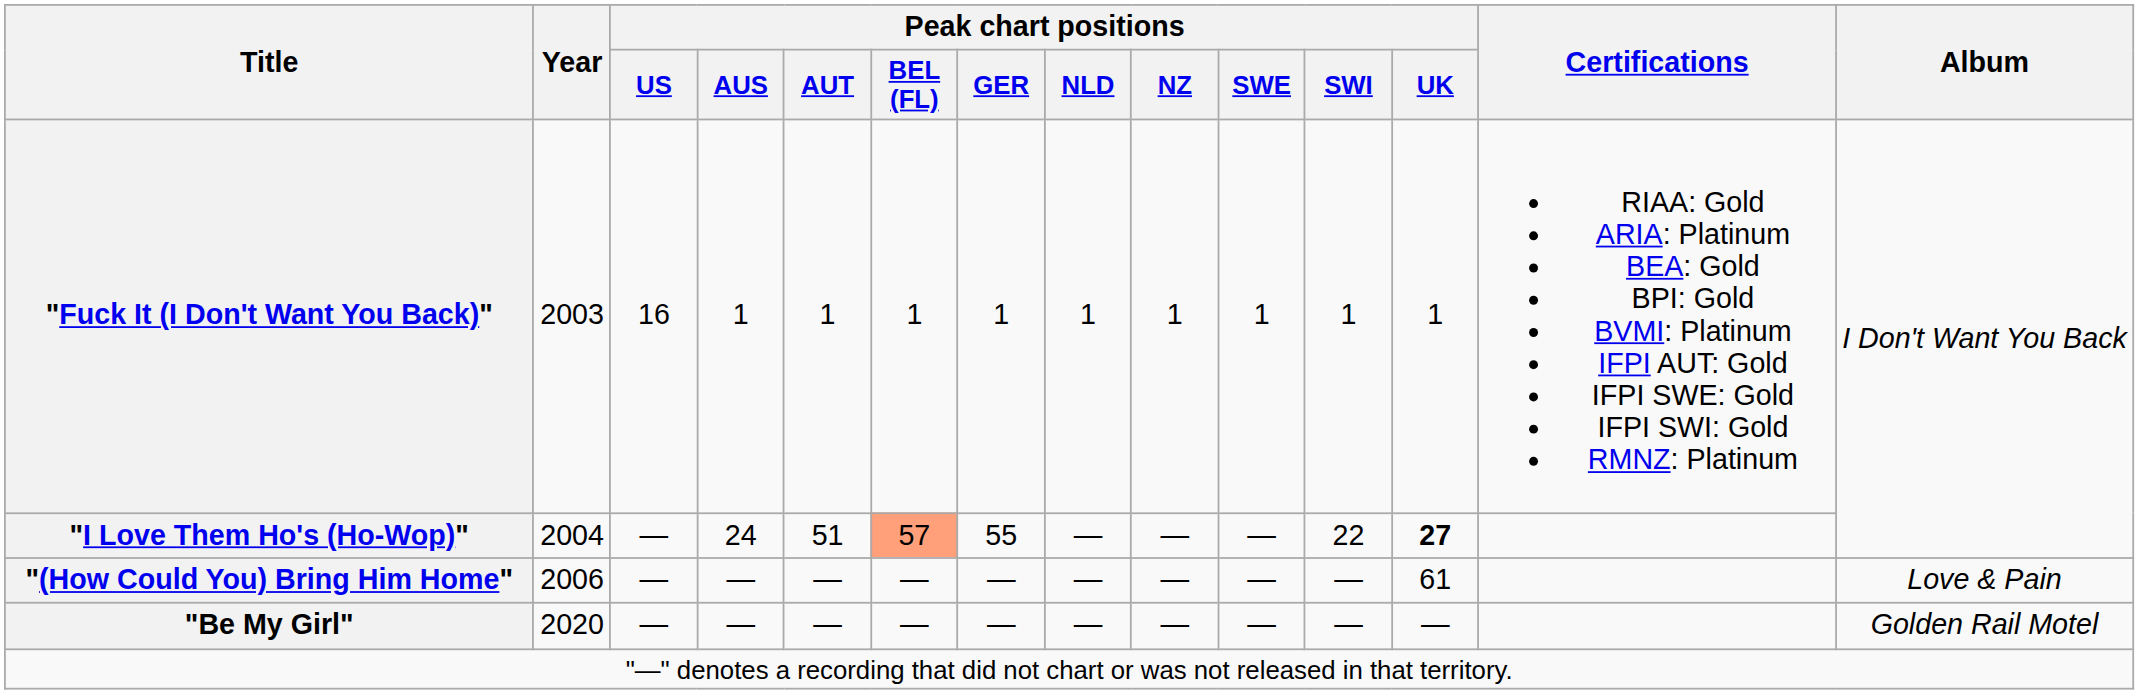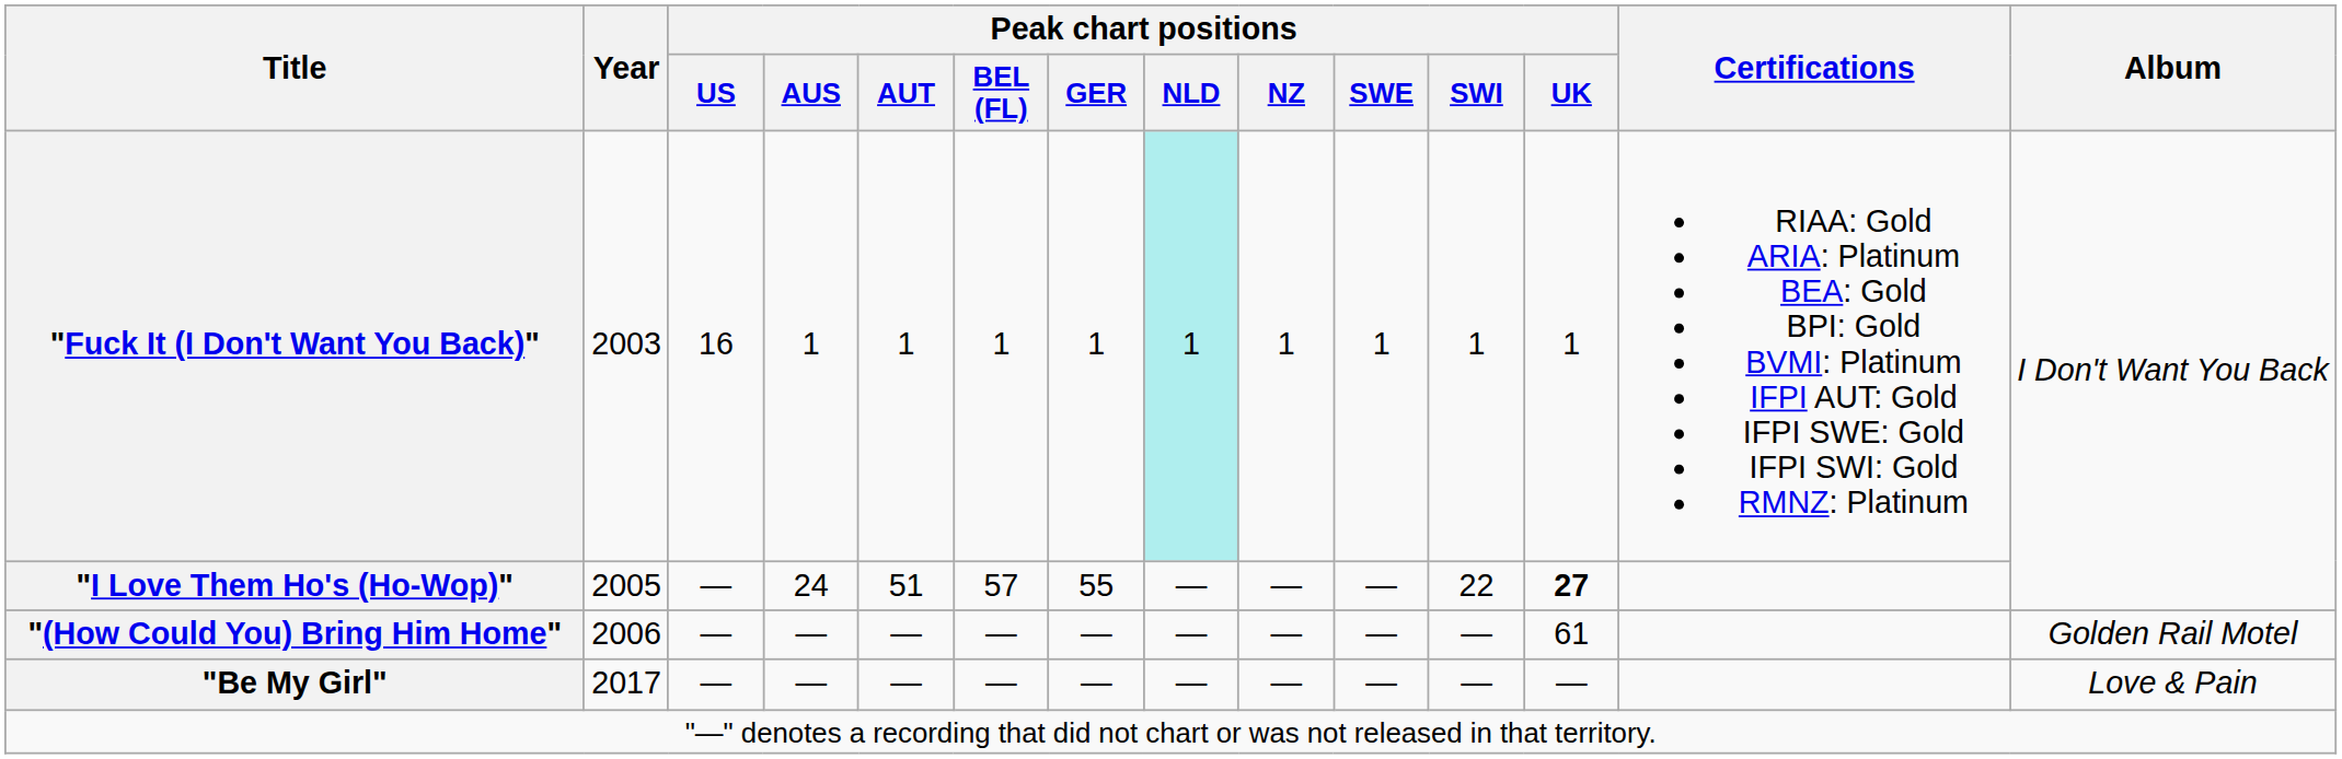"Fuck It (I Don't Want You Back)" | Peak chart positions / NLD: no background -> paleturquoise background
"I Love Them Ho's (Ho-Wop)" | Year: 2004 -> 2005
"I Love Them Ho's (Ho-Wop)" | Peak chart positions / BEL (FL): lightsalmon background -> no background
"(How Could You) Bring Him Home" | Album: Love & Pain -> Golden Rail Motel
"Be My Girl" | Year: 2020 -> 2017
"Be My Girl" | Album: Golden Rail Motel -> Love & Pain
